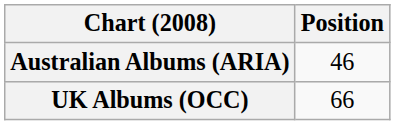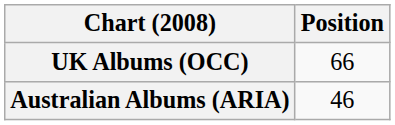rows swapped: Australian Albums (ARIA) <-> UK Albums (OCC)
